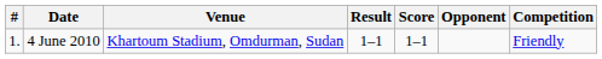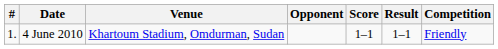columns swapped: Opponent <-> Result
